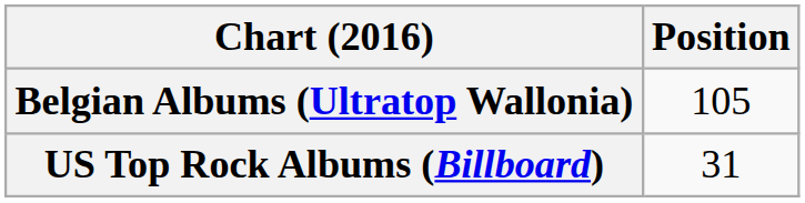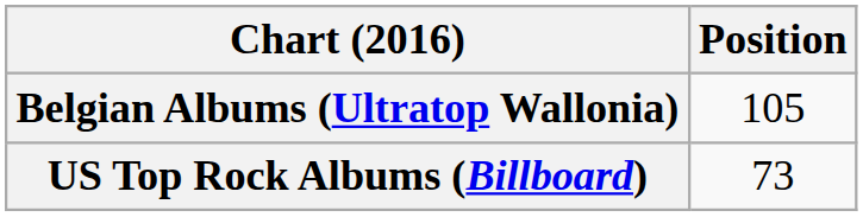US Top Rock Albums (Billboard) | Position: 31 -> 73
